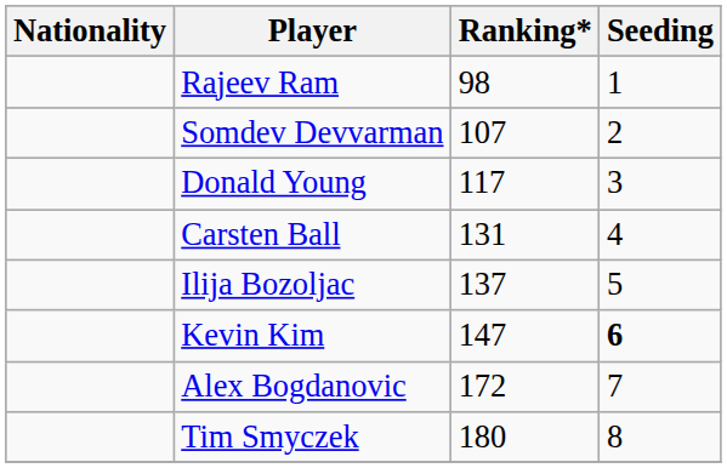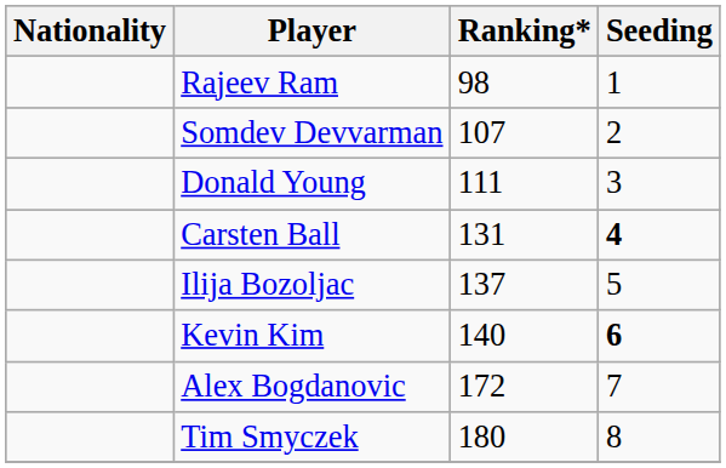Donald Young | Ranking*: 117 -> 111
Carsten Ball | Seeding: normal -> bold
Kevin Kim | Ranking*: 147 -> 140
